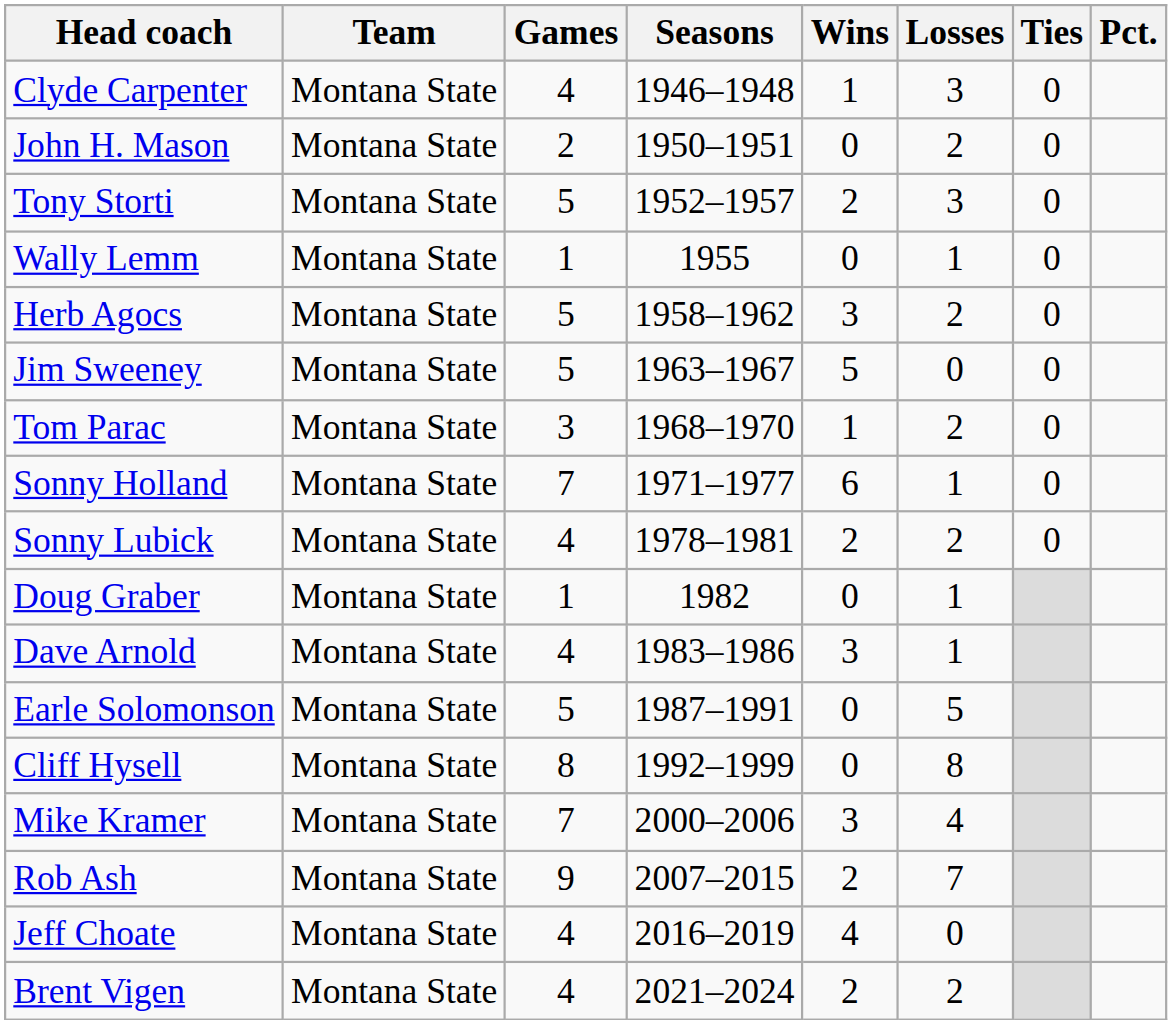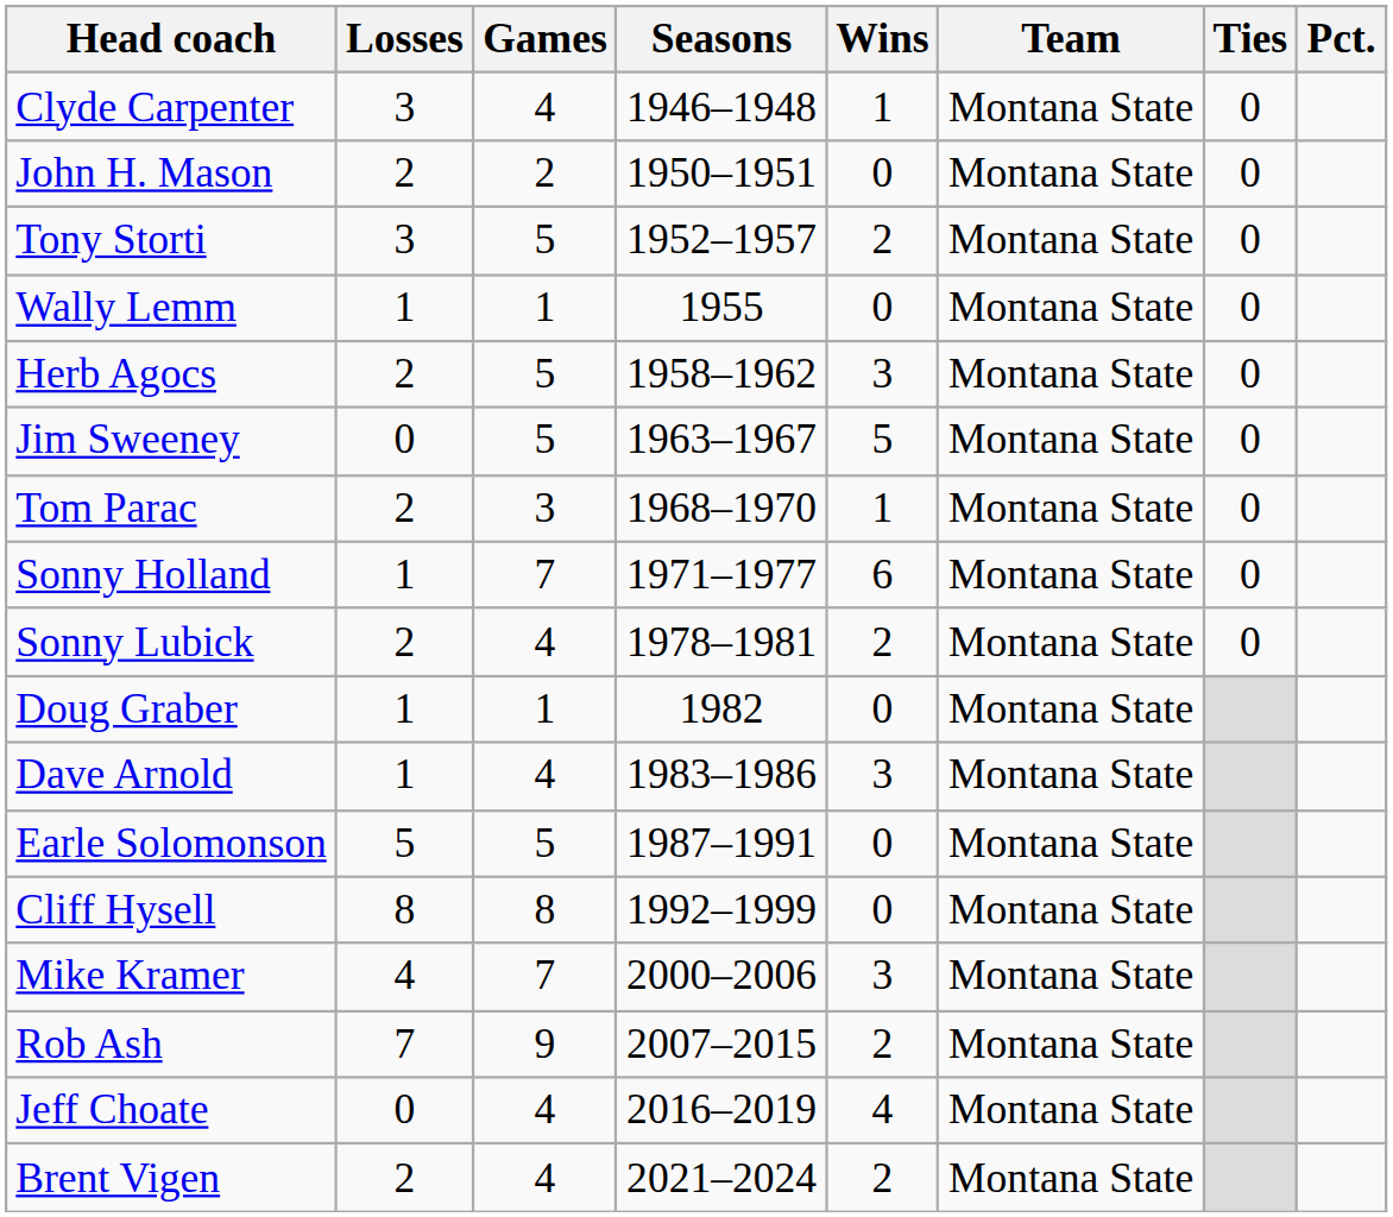columns swapped: Team <-> Losses
